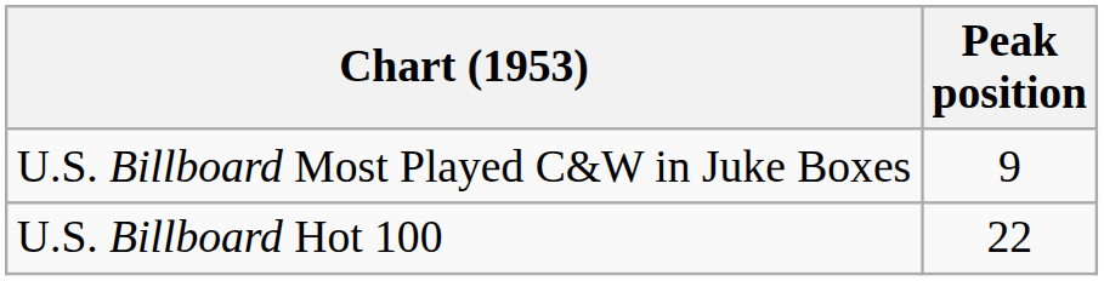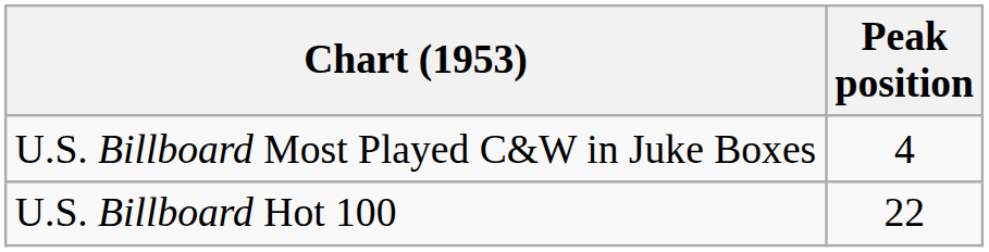U.S. Billboard Most Played C&W in Juke Boxes | Peak position: 9 -> 4
